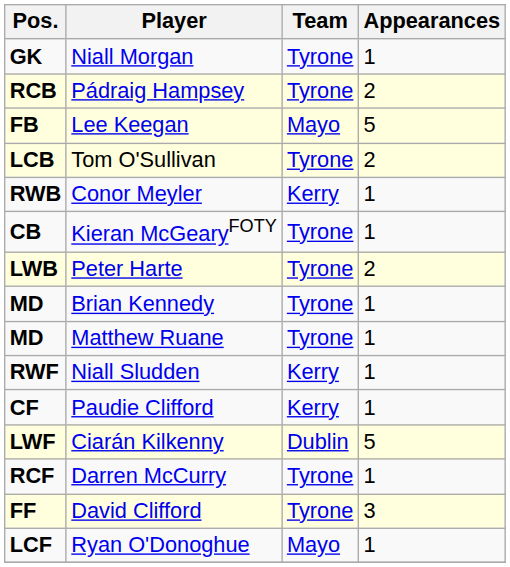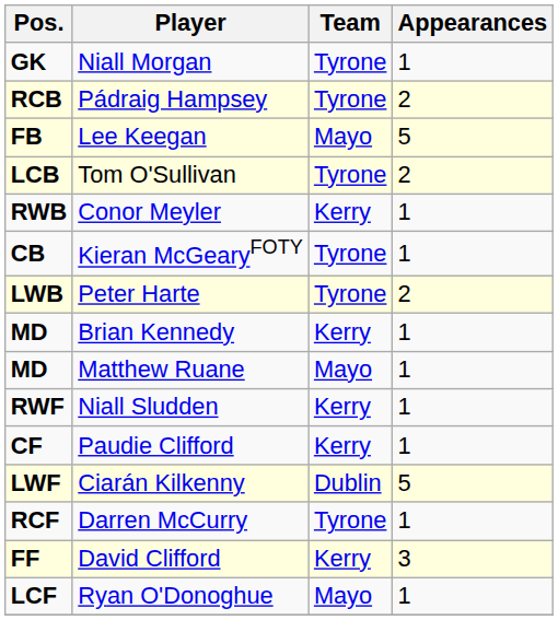Brian Kennedy | Team: Tyrone -> Kerry
Matthew Ruane | Team: Tyrone -> Mayo
David Clifford | Team: Tyrone -> Kerry
